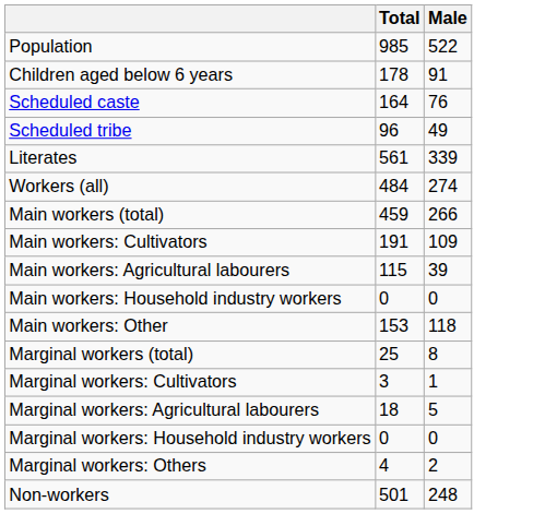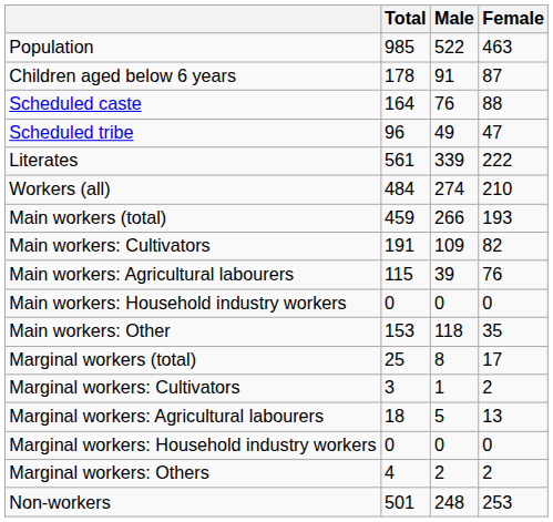+ column: Female | 463 | 87 | 88 | 47 | 222 | 210 | 193 | 82 | 76 | 0 | 35 | 17 | 2 | 13 | 0 | 2 | 253
